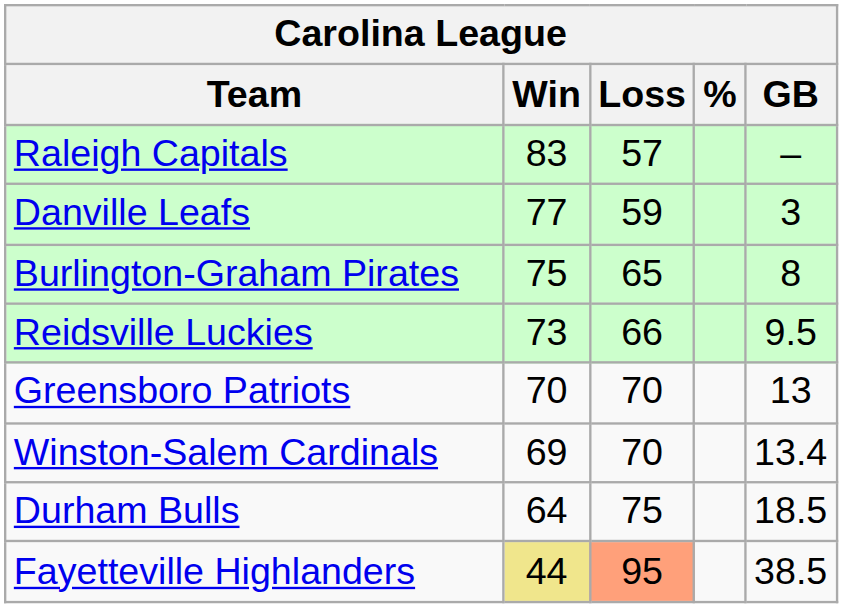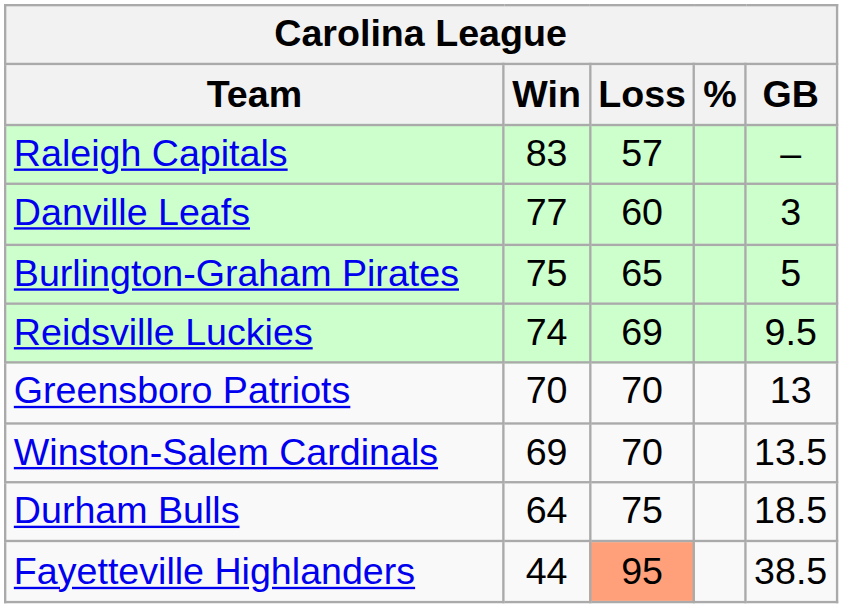Danville Leafs | Loss: 59 -> 60
Burlington-Graham Pirates | GB: 8 -> 5
Reidsville Luckies | Win: 73 -> 74
Reidsville Luckies | Loss: 66 -> 69
Winston-Salem Cardinals | GB: 13.4 -> 13.5
Fayetteville Highlanders | Win: khaki background -> no background
